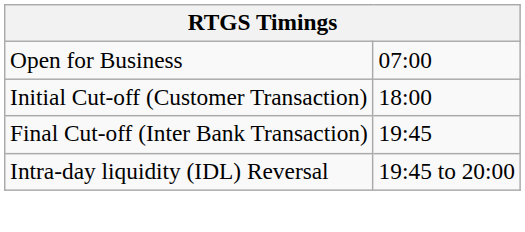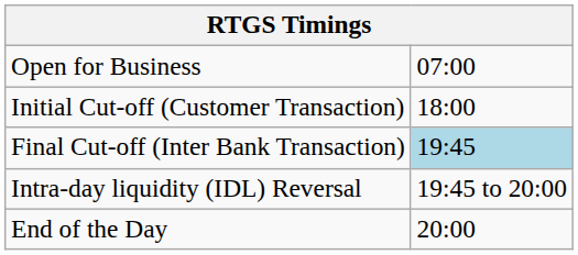Final Cut-off (Inter Bank Transaction) | column 2: no background -> lightblue background
+ row: End of the Day | 20:00
